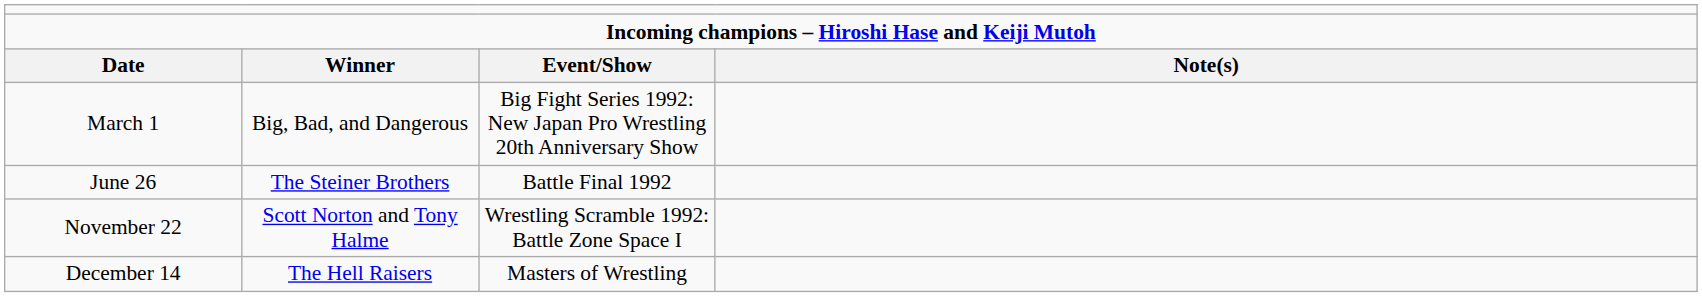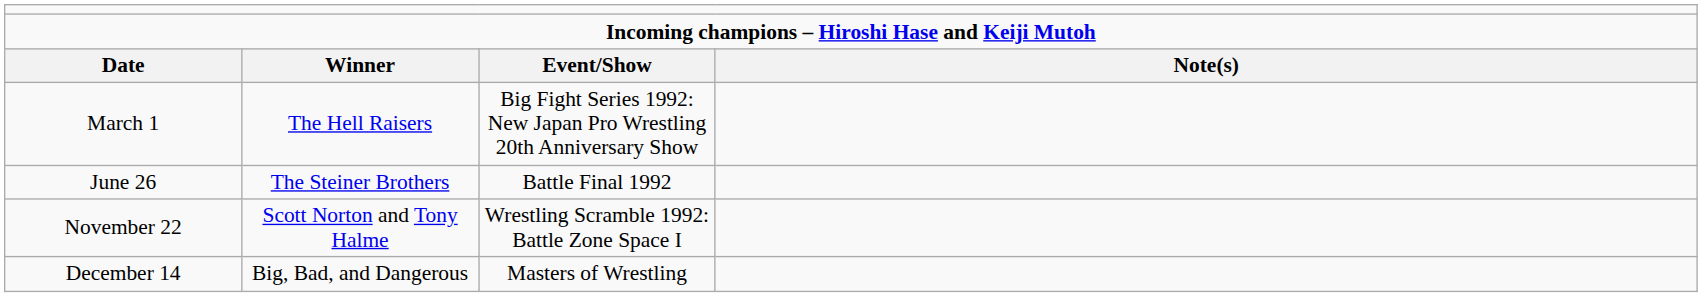March 1 | column 2: Big, Bad, and Dangerous -> The Hell Raisers
December 14 | column 2: The Hell Raisers -> Big, Bad, and Dangerous
